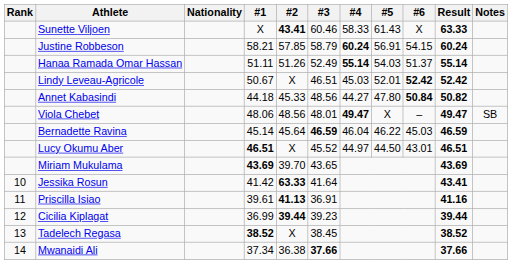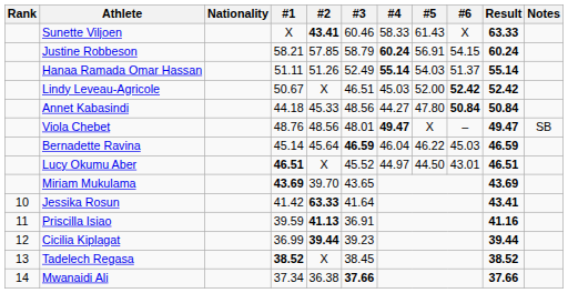Lindy Leveau-Agricole | #5: 52.01 -> 52.00
Annet Kabasindi | Result: 50.82 -> 50.84
Viola Chebet | #1: 48.06 -> 48.76
Priscilla Isiao | #1: 39.61 -> 39.59
